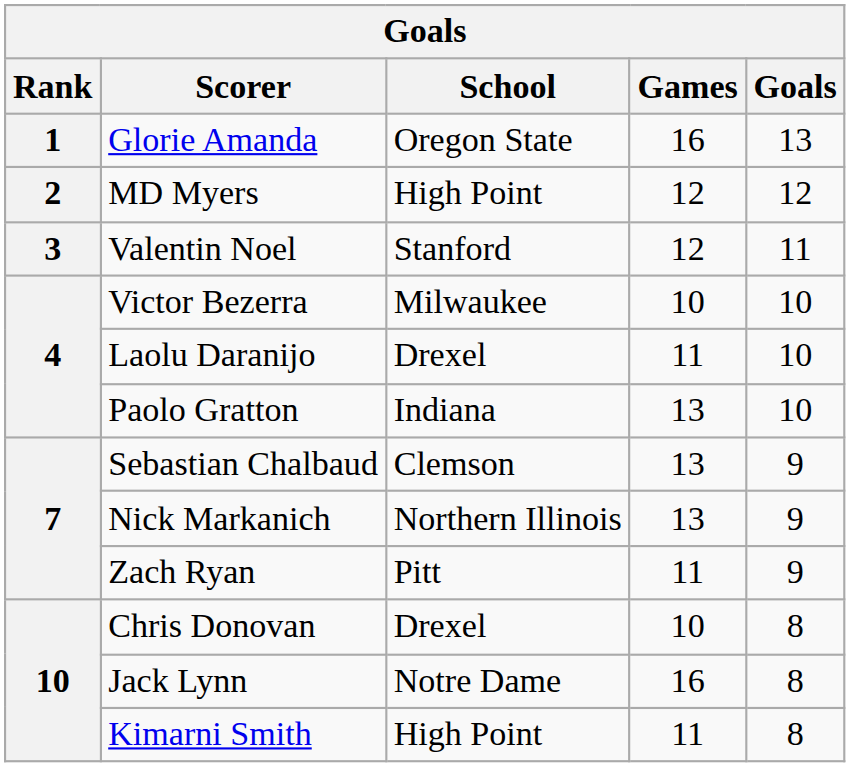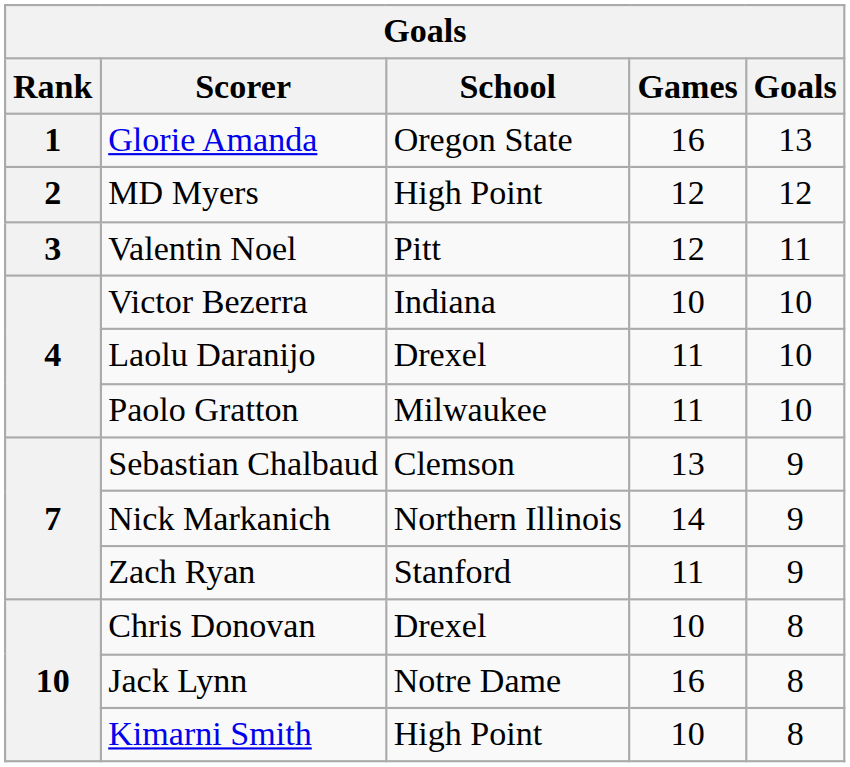Valentin Noel | School: Stanford -> Pitt
Victor Bezerra | School: Milwaukee -> Indiana
Paolo Gratton | School: Indiana -> Milwaukee
Paolo Gratton | Games: 13 -> 11
Nick Markanich | Games: 13 -> 14
Zach Ryan | School: Pitt -> Stanford
Kimarni Smith | Games: 11 -> 10
